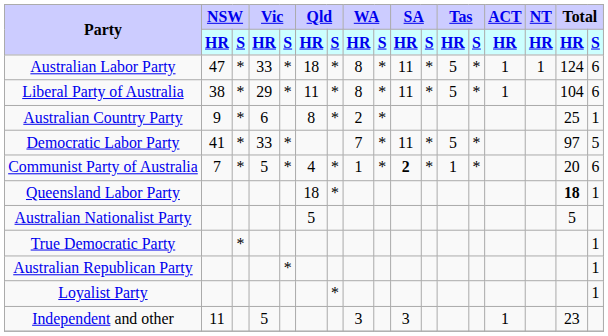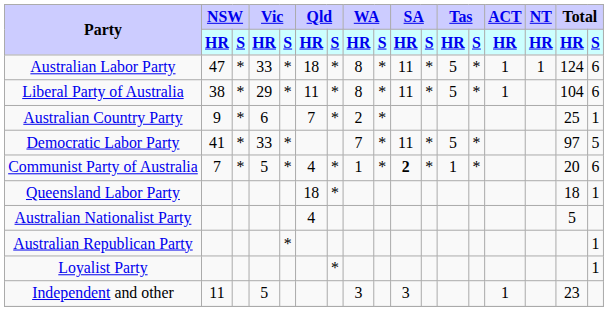Australian Country Party | Qld / HR: 8 -> 7
Queensland Labor Party | Total / HR: bold -> normal
Australian Nationalist Party | Qld / HR: 5 -> 4
- row: True Democratic Party | * | 1
